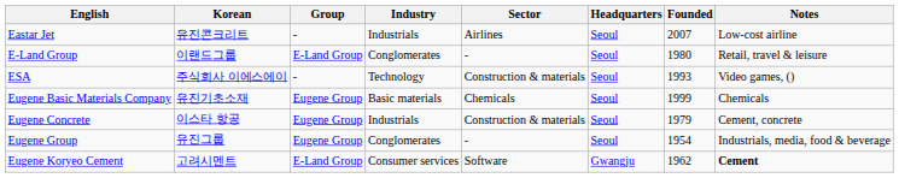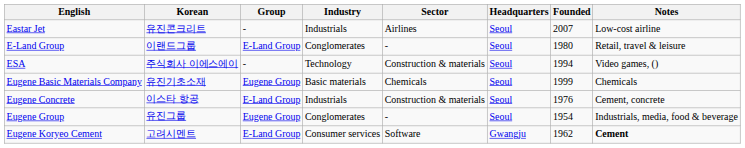ESA | Founded: 1993 -> 1994
Eugene Concrete | Group: Eugene Group -> E-Land Group
Eugene Concrete | Founded: 1979 -> 1976
